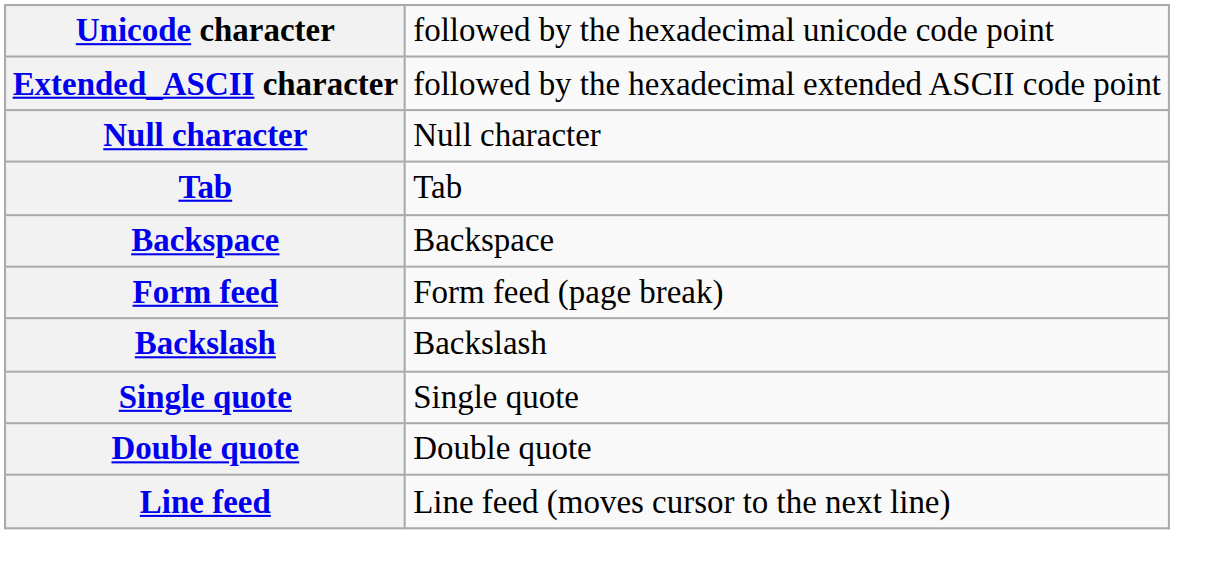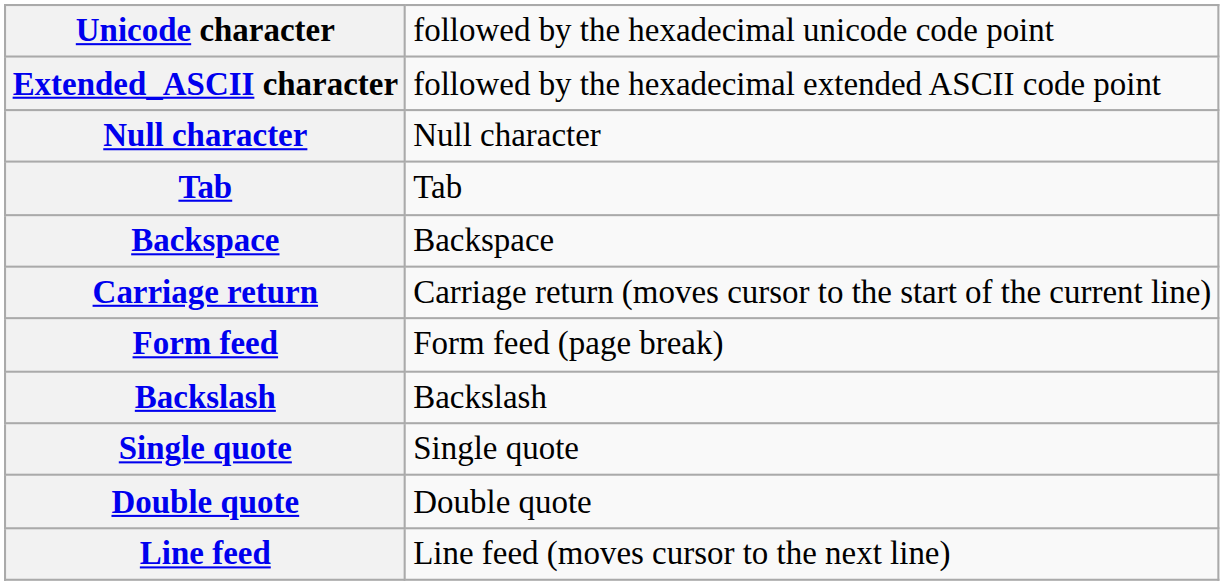+ row: Carriage return | Carriage return (moves cursor to the start of the current line)
